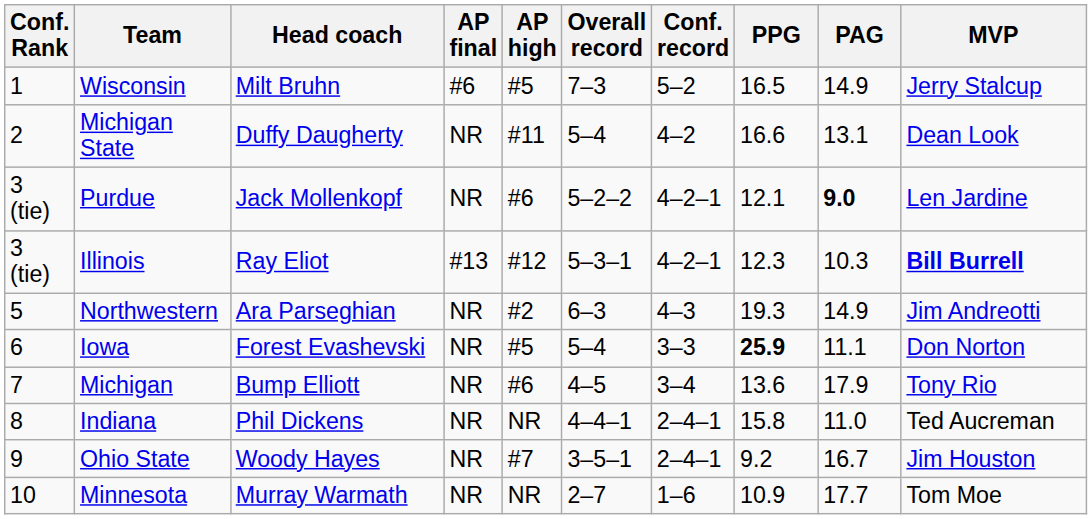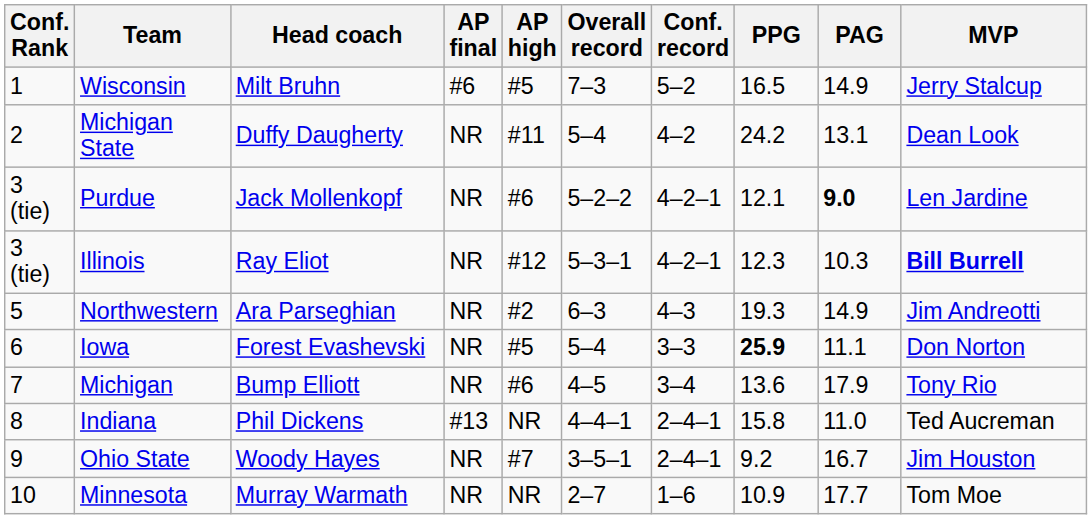Michigan State | PPG: 16.6 -> 24.2
Illinois | AP final: #13 -> NR
Indiana | AP final: NR -> #13
